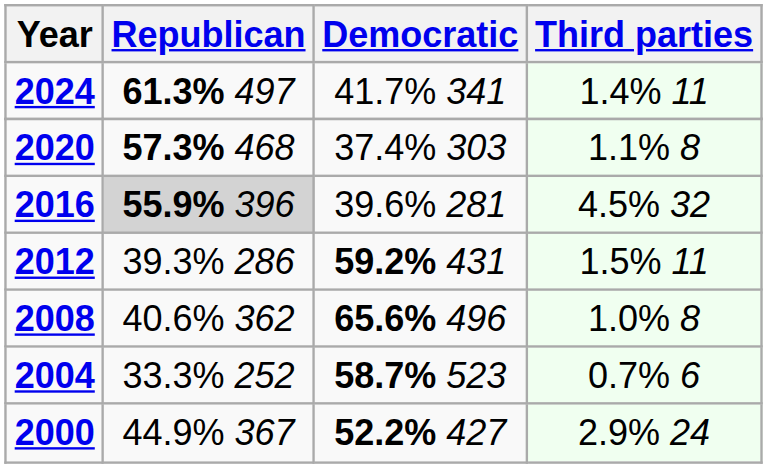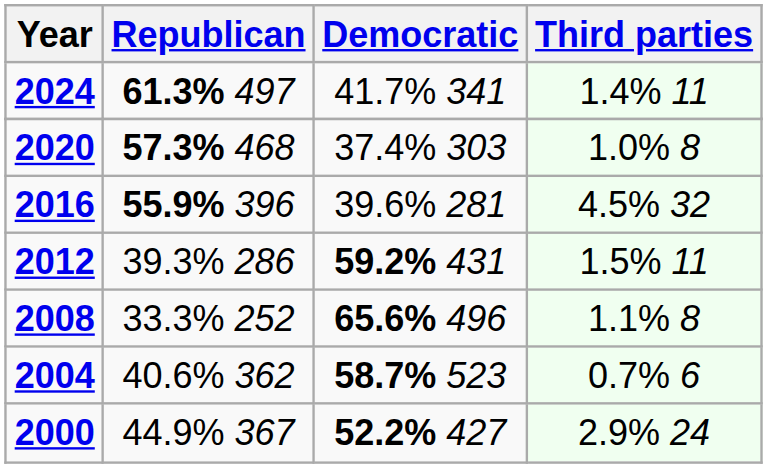2020 | Third parties: 1.1% 8 -> 1.0% 8
2016 | Republican: lightgrey background -> no background
2008 | Republican: 40.6% 362 -> 33.3% 252
2008 | Third parties: 1.0% 8 -> 1.1% 8
2004 | Republican: 33.3% 252 -> 40.6% 362
